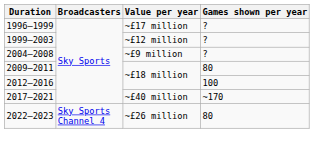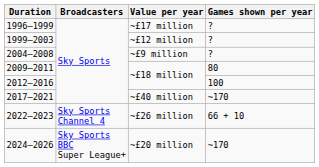2022–2023 | Games shown per year: 80 -> 66 + 10
+ row: 2024–2026 | Sky Sports BBC Super League+ | ~£20 million | ~170
